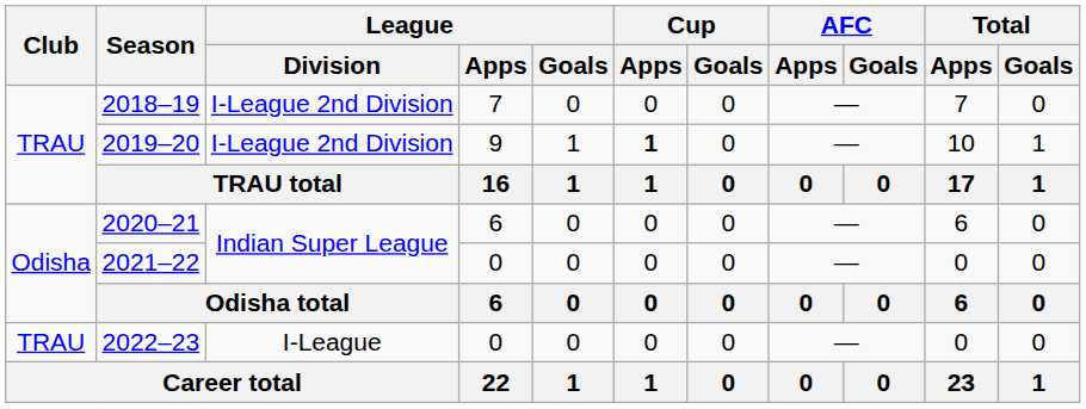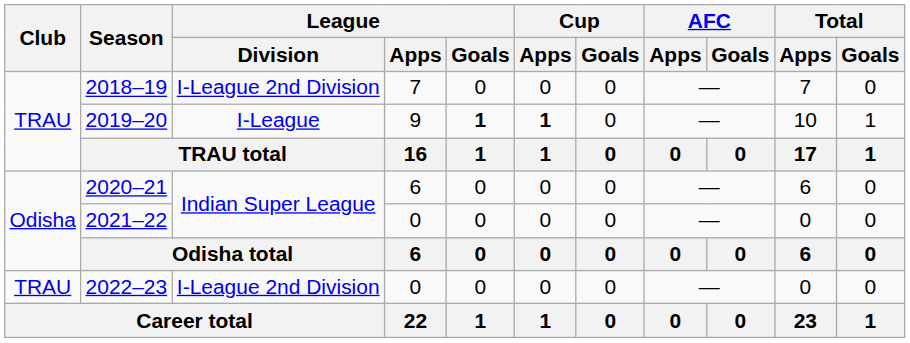2019–20 | League / Division: I-League 2nd Division -> I-League
2019–20 | League / Goals: normal -> bold
2022–23 | League / Division: I-League -> I-League 2nd Division
